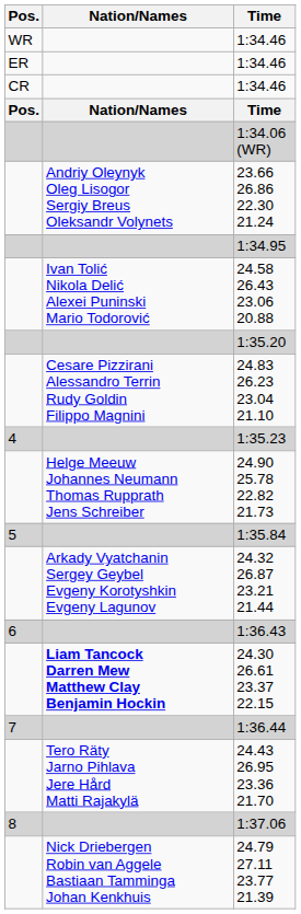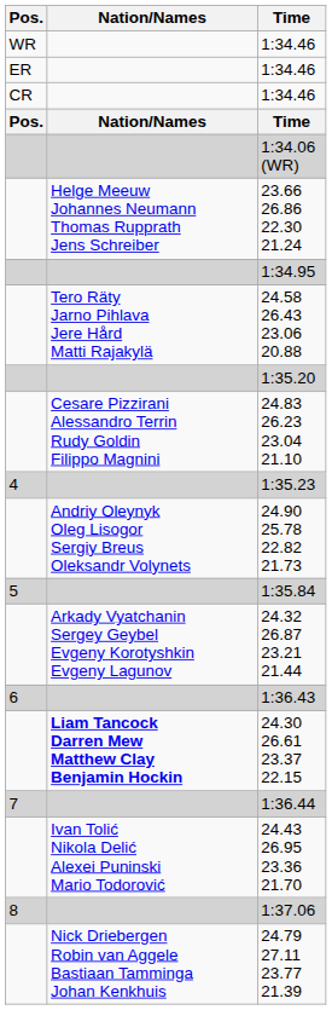23.66 26.86 22.30 21.24 | Nation/Names: Andriy Oleynyk Oleg Lisogor Sergiy Breus Oleksandr Volynets -> Helge Meeuw Johannes Neumann Thomas Rupprath Jens Schreiber
24.58 26.43 23.06 20.88 | Nation/Names: Ivan Tolić Nikola Delić Alexei Puninski Mario Todorović -> Tero Räty Jarno Pihlava Jere Hård Matti Rajakylä
24.90 25.78 22.82 21.73 | Nation/Names: Helge Meeuw Johannes Neumann Thomas Rupprath Jens Schreiber -> Andriy Oleynyk Oleg Lisogor Sergiy Breus Oleksandr Volynets
24.43 26.95 23.36 21.70 | Nation/Names: Tero Räty Jarno Pihlava Jere Hård Matti Rajakylä -> Ivan Tolić Nikola Delić Alexei Puninski Mario Todorović
